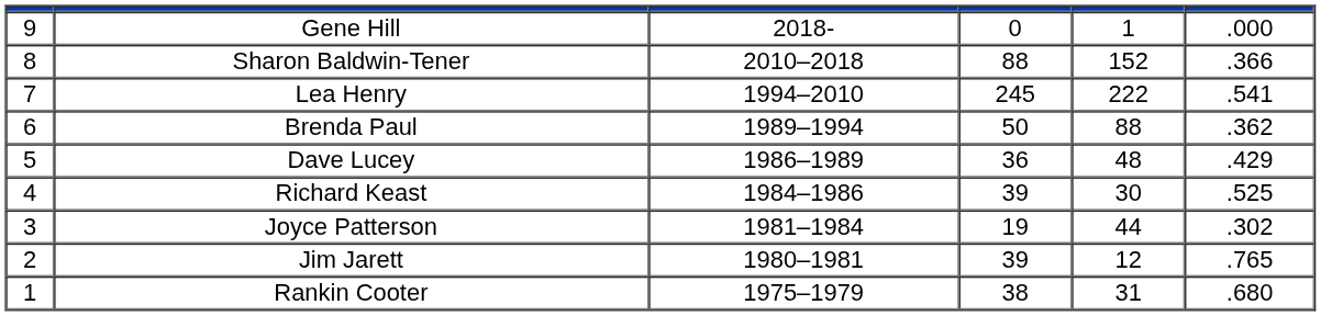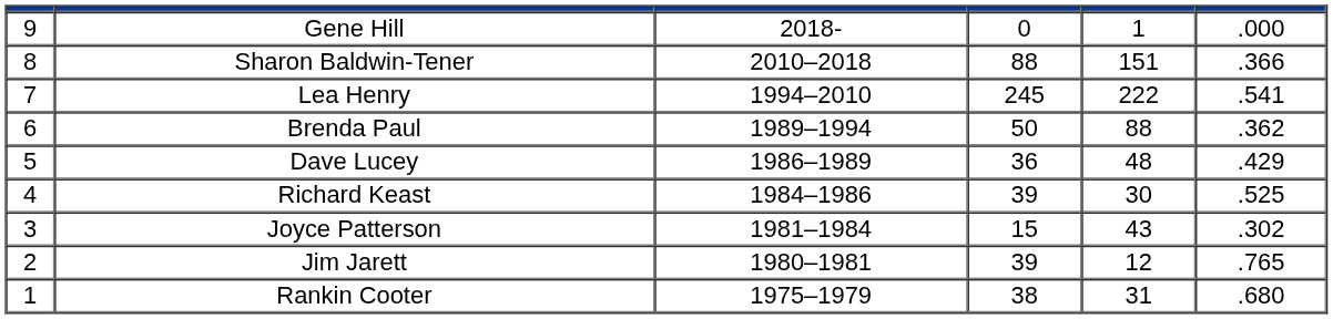Sharon Baldwin-Tener | column 5: 152 -> 151
Joyce Patterson | column 4: 19 -> 15
Joyce Patterson | column 5: 44 -> 43
